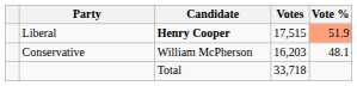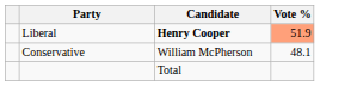- column: Votes | 17,515 | 16,203 | 33,718
